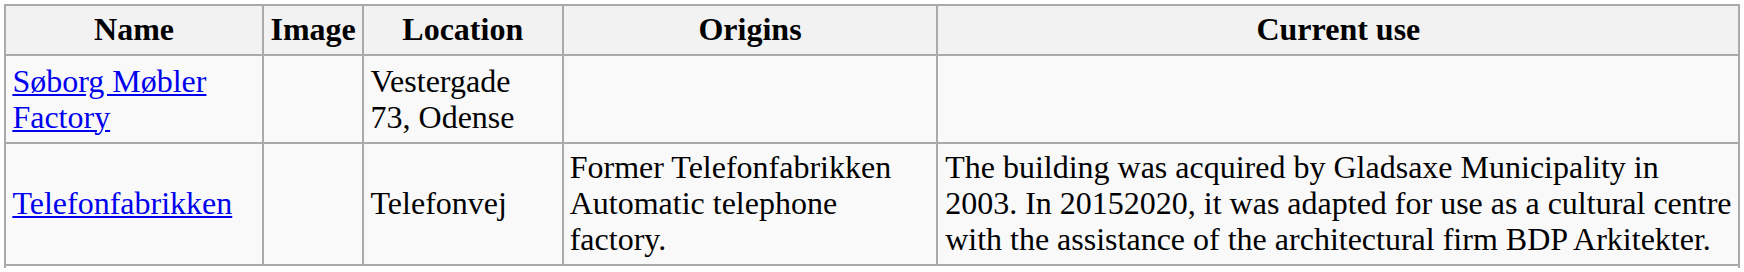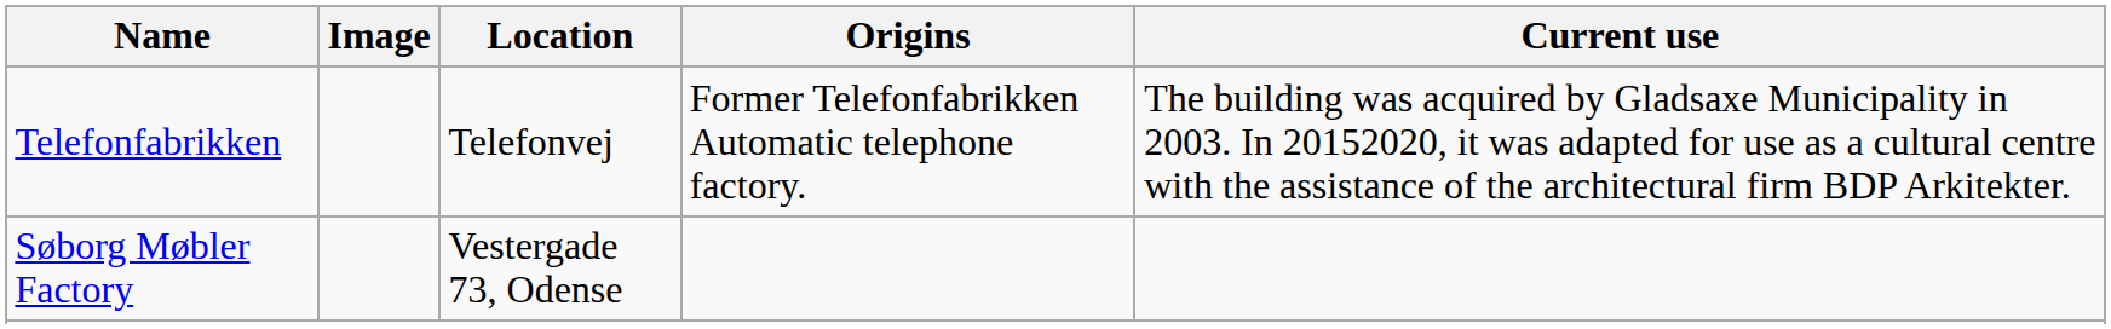rows swapped: Søborg Møbler Factory <-> Telefonfabrikken
